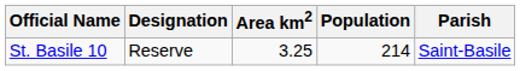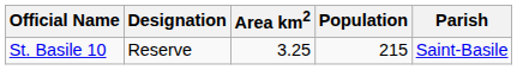St. Basile 10 | Population: 214 -> 215
